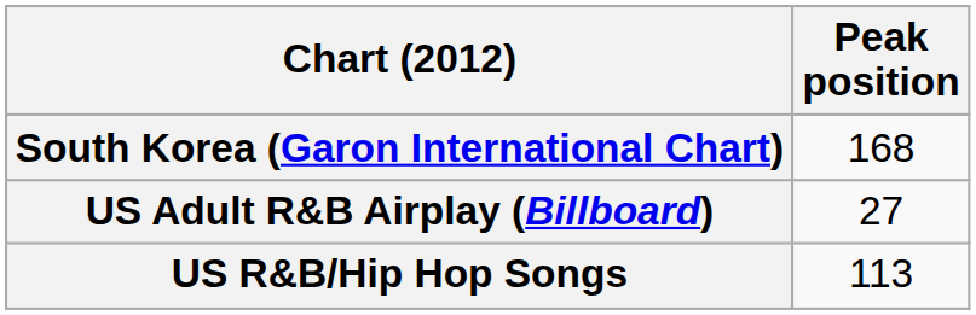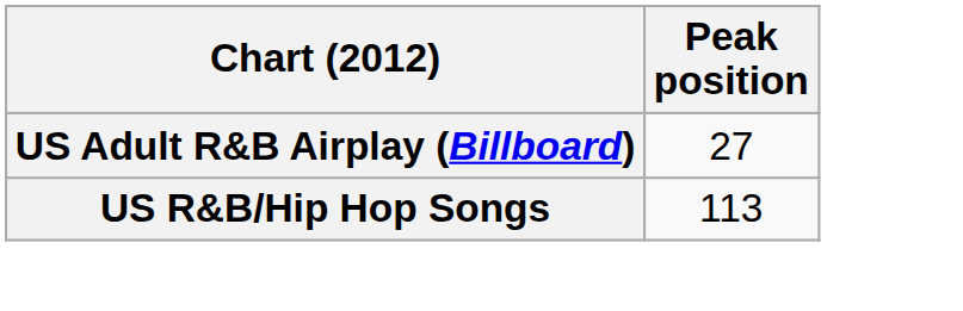- row: South Korea (Garon International Chart) | 168
